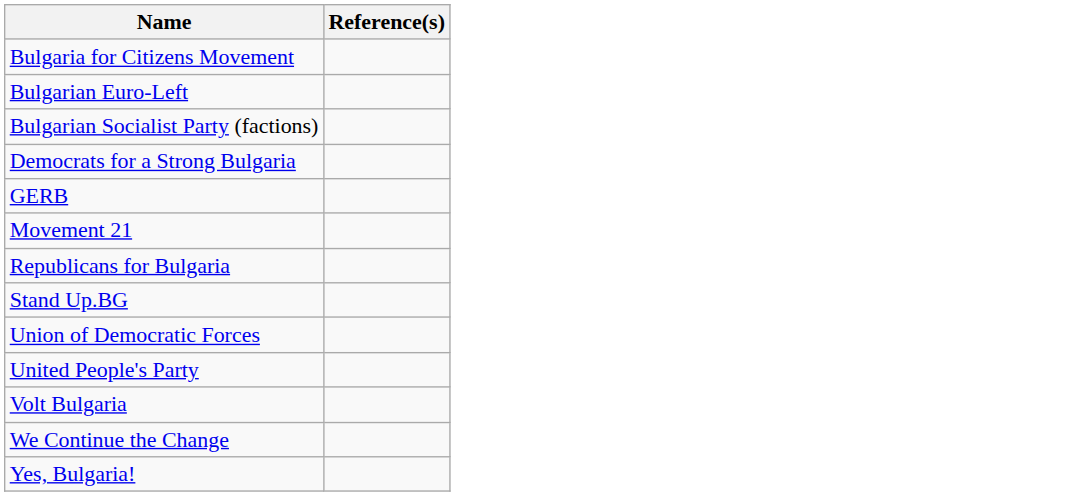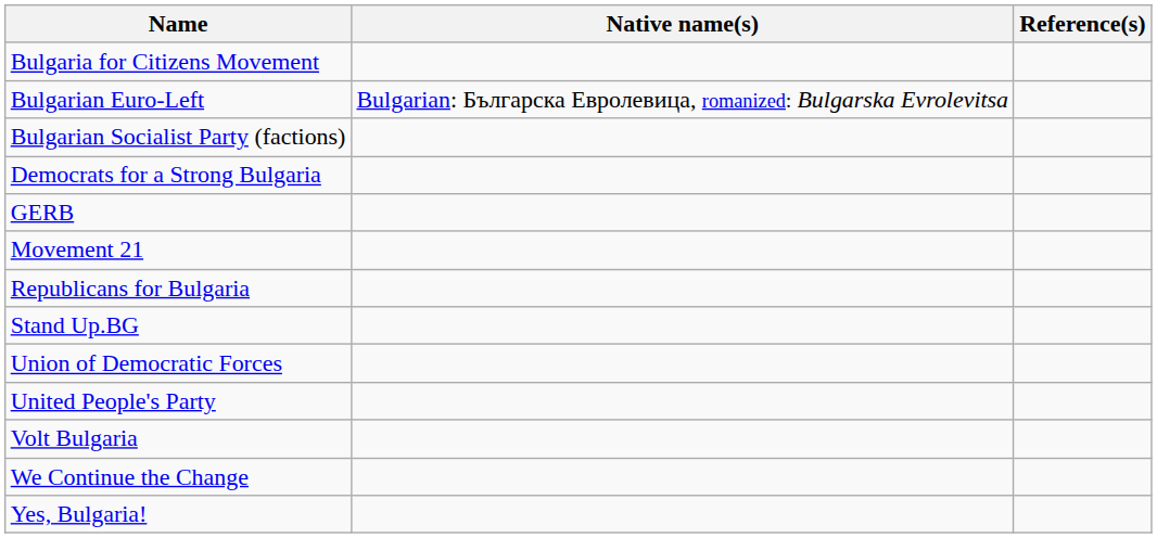+ column: Native name(s) | Bulgarian: Българска Евролевица, romanized: Bulgarska Evrolevitsa
